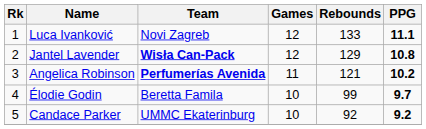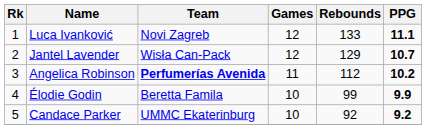Jantel Lavender | Team: bold -> normal
Jantel Lavender | PPG: 10.8 -> 10.7
Angelica Robinson | Rebounds: 121 -> 112
Élodie Godin | PPG: 9.7 -> 9.9
